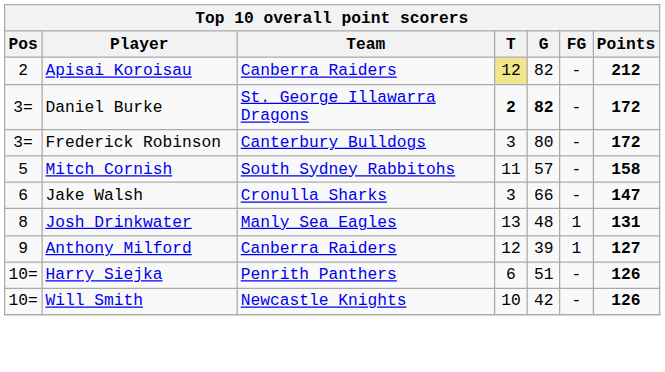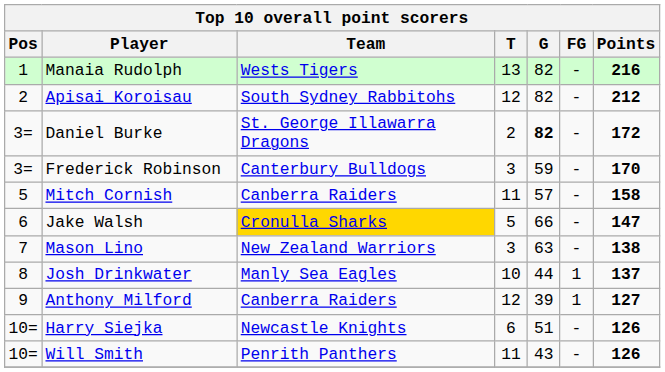+ row: 1 | Manaia Rudolph | Wests Tigers | 13 | 82 | - | 216
Apisai Koroisau | Team: Canberra Raiders -> South Sydney Rabbitohs
Apisai Koroisau | T: khaki background -> no background
Daniel Burke | T: bold -> normal
Frederick Robinson | G: 80 -> 59
Frederick Robinson | Points: 172 -> 170
Mitch Cornish | Team: South Sydney Rabbitohs -> Canberra Raiders
Jake Walsh | Team: no background -> gold background
Jake Walsh | T: 3 -> 5
+ row: 7 | Mason Lino | New Zealand Warriors | 3 | 63 | - | 138
Josh Drinkwater | T: 13 -> 10
Josh Drinkwater | G: 48 -> 44
Josh Drinkwater | Points: 131 -> 137
Harry Siejka | Team: Penrith Panthers -> Newcastle Knights
Will Smith | Team: Newcastle Knights -> Penrith Panthers
Will Smith | T: 10 -> 11
Will Smith | G: 42 -> 43
